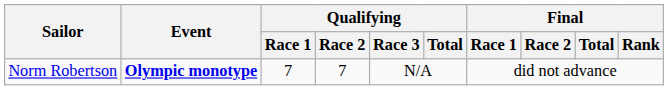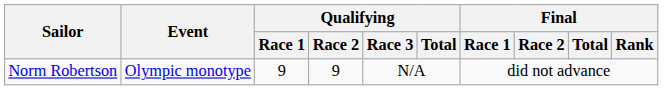Norm Robertson | Event: bold -> normal
Norm Robertson | Qualifying / Race 1: 7 -> 9
Norm Robertson | Qualifying / Race 2: 7 -> 9
